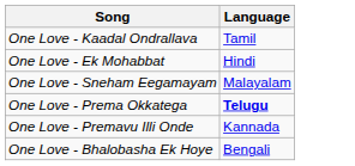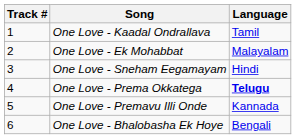+ column: Track # | 1 | 2 | 3 | 4 | 5 | 6
One Love - Ek Mohabbat | Language: Hindi -> Malayalam
One Love - Sneham Eegamayam | Language: Malayalam -> Hindi
